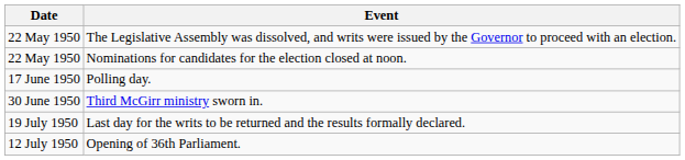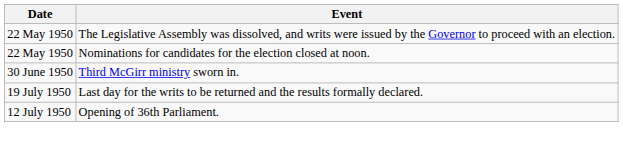- row: 17 June 1950 | Polling day.
